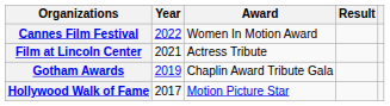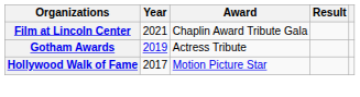- row: Cannes Film Festival | 2022 | Women In Motion Award
Film at Lincoln Center | Award: Actress Tribute -> Chaplin Award Tribute Gala
Gotham Awards | Award: Chaplin Award Tribute Gala -> Actress Tribute
